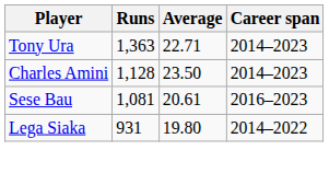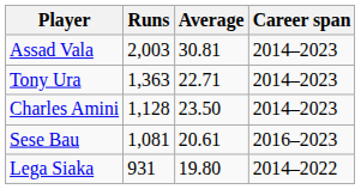+ row: Assad Vala | 2,003 | 30.81 | 2014–2023
